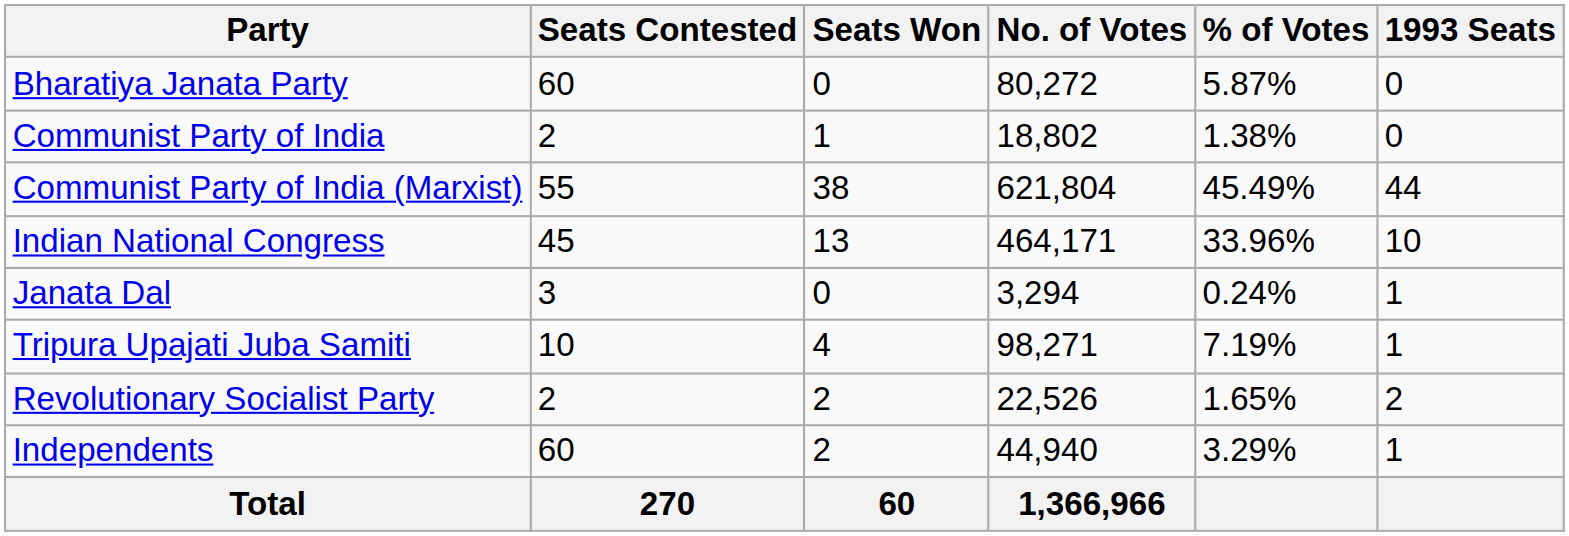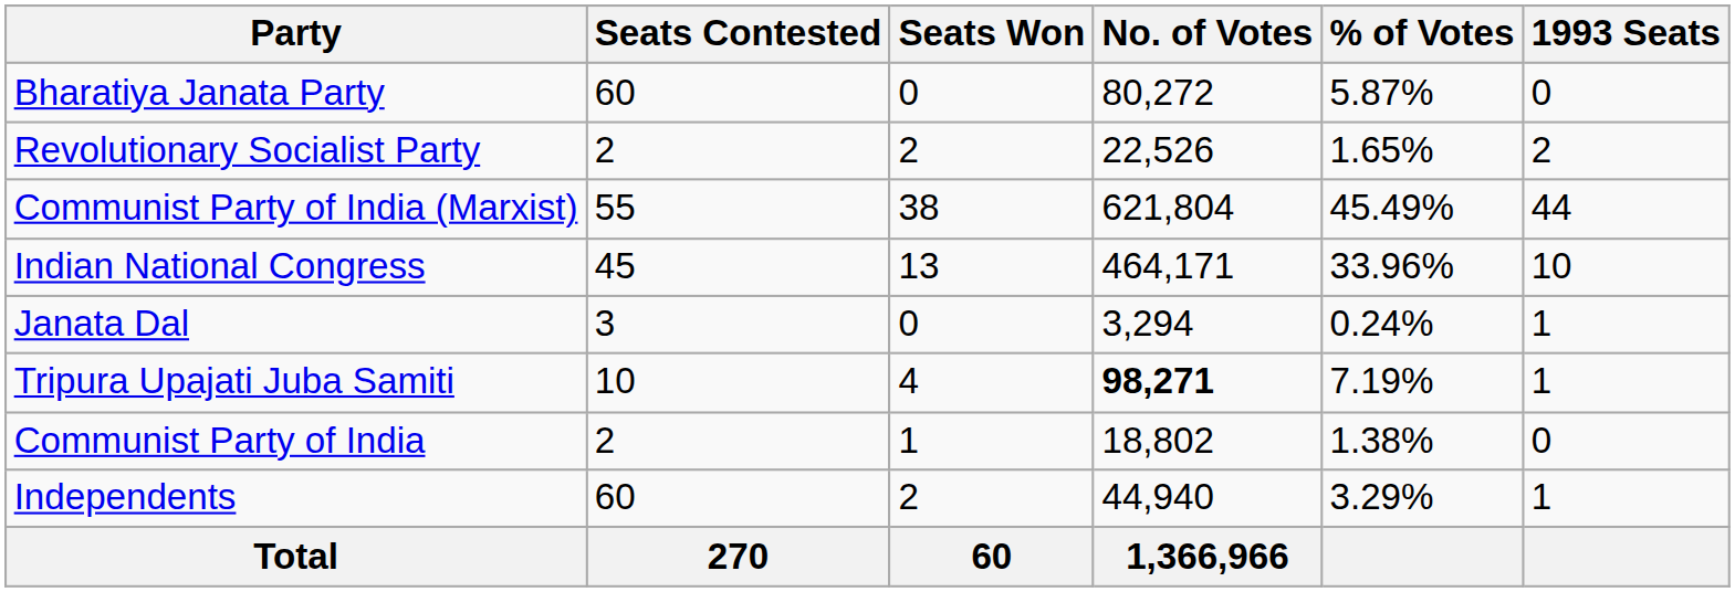rows swapped: Communist Party of India <-> Revolutionary Socialist Party
Tripura Upajati Juba Samiti | No. of Votes: normal -> bold
